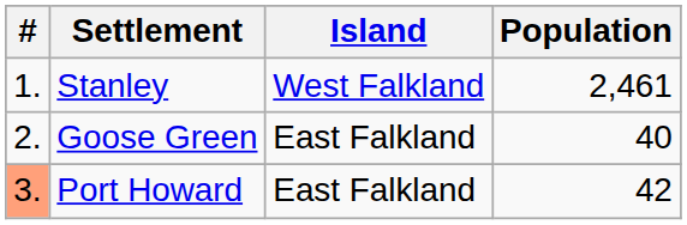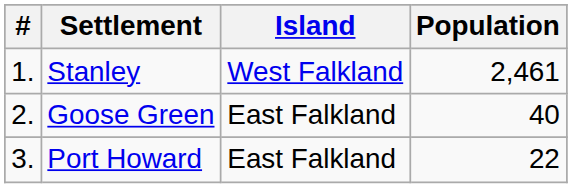Port Howard | #: lightsalmon background -> no background
Port Howard | Population: 42 -> 22
